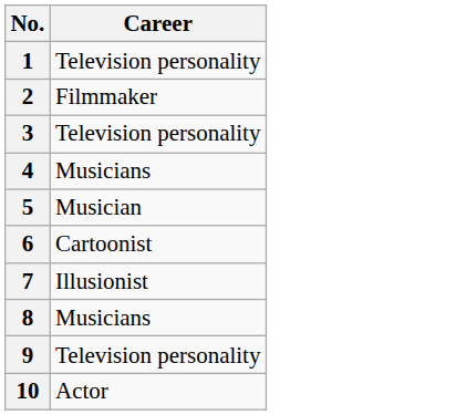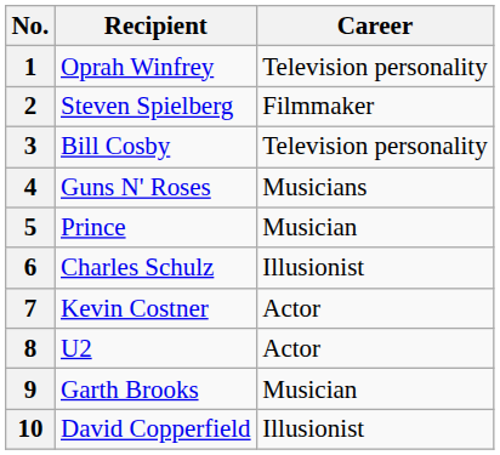+ column: Recipient | Oprah Winfrey | Steven Spielberg | Bill Cosby | Guns N' Roses | Prince | Charles Schulz | Kevin Costner | U2 | Garth Brooks | David Copperfield
6 | Career: Cartoonist -> Illusionist
7 | Career: Illusionist -> Actor
8 | Career: Musicians -> Actor
9 | Career: Television personality -> Musician
10 | Career: Actor -> Illusionist
